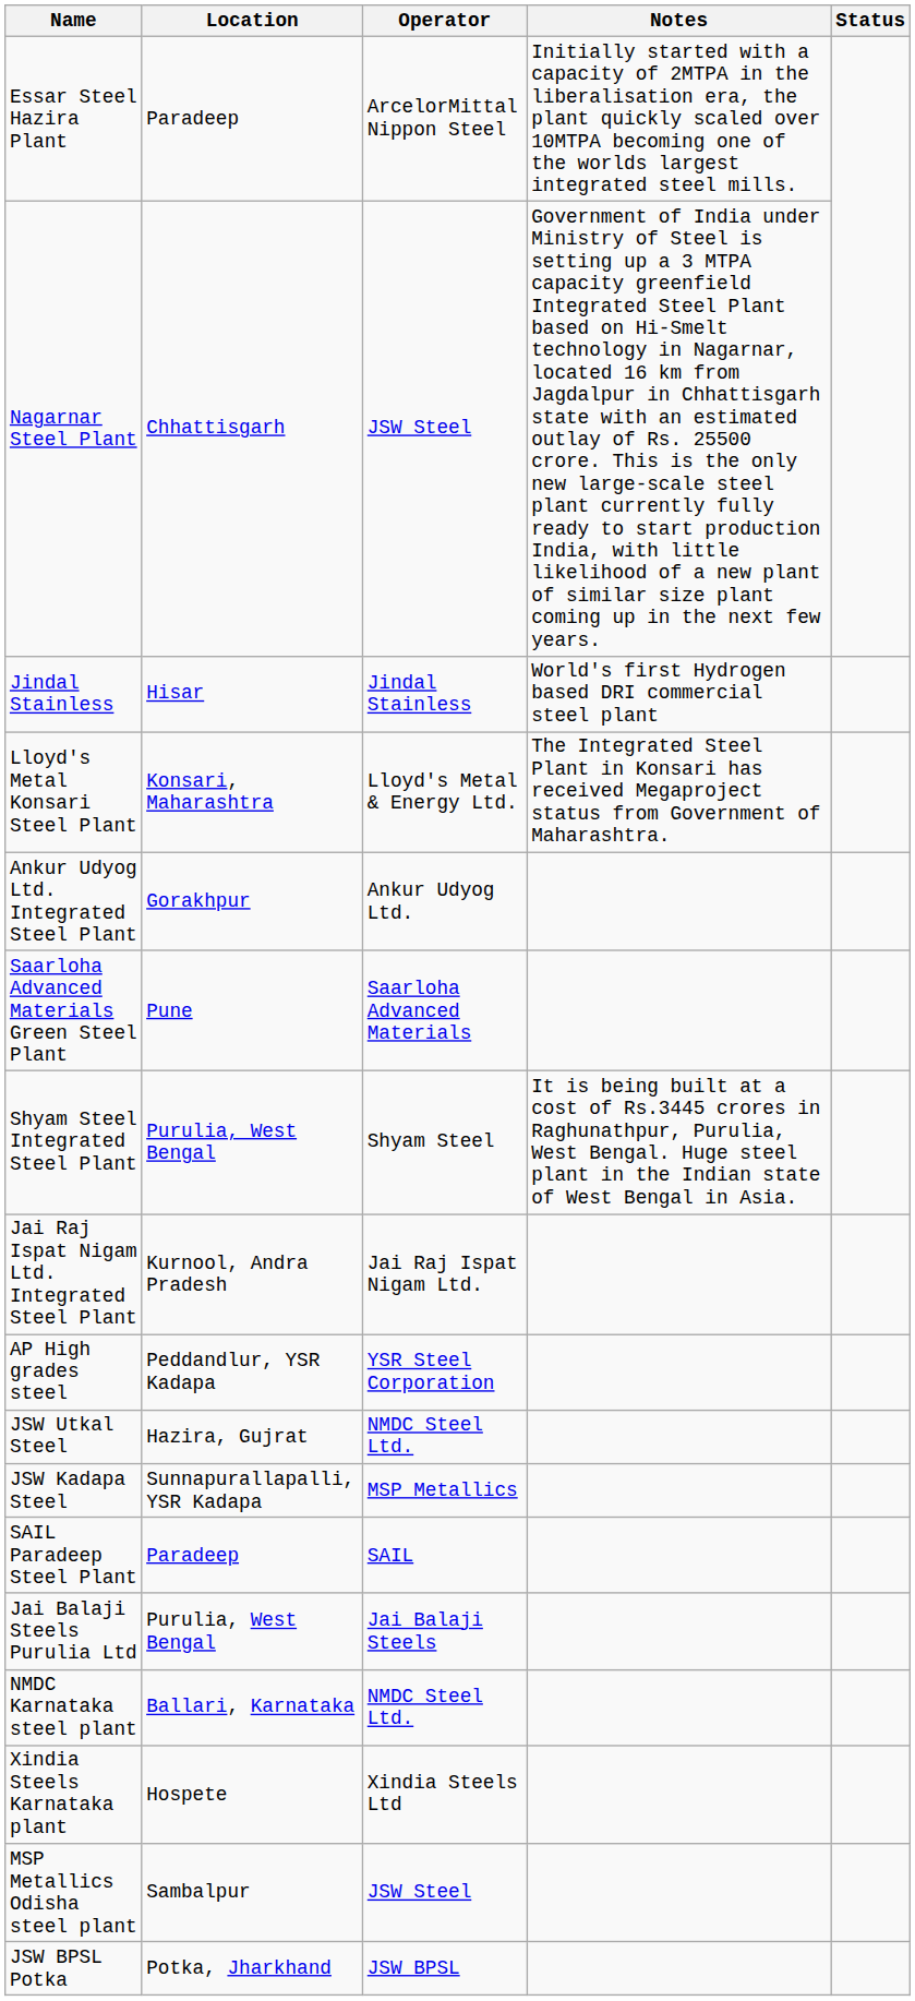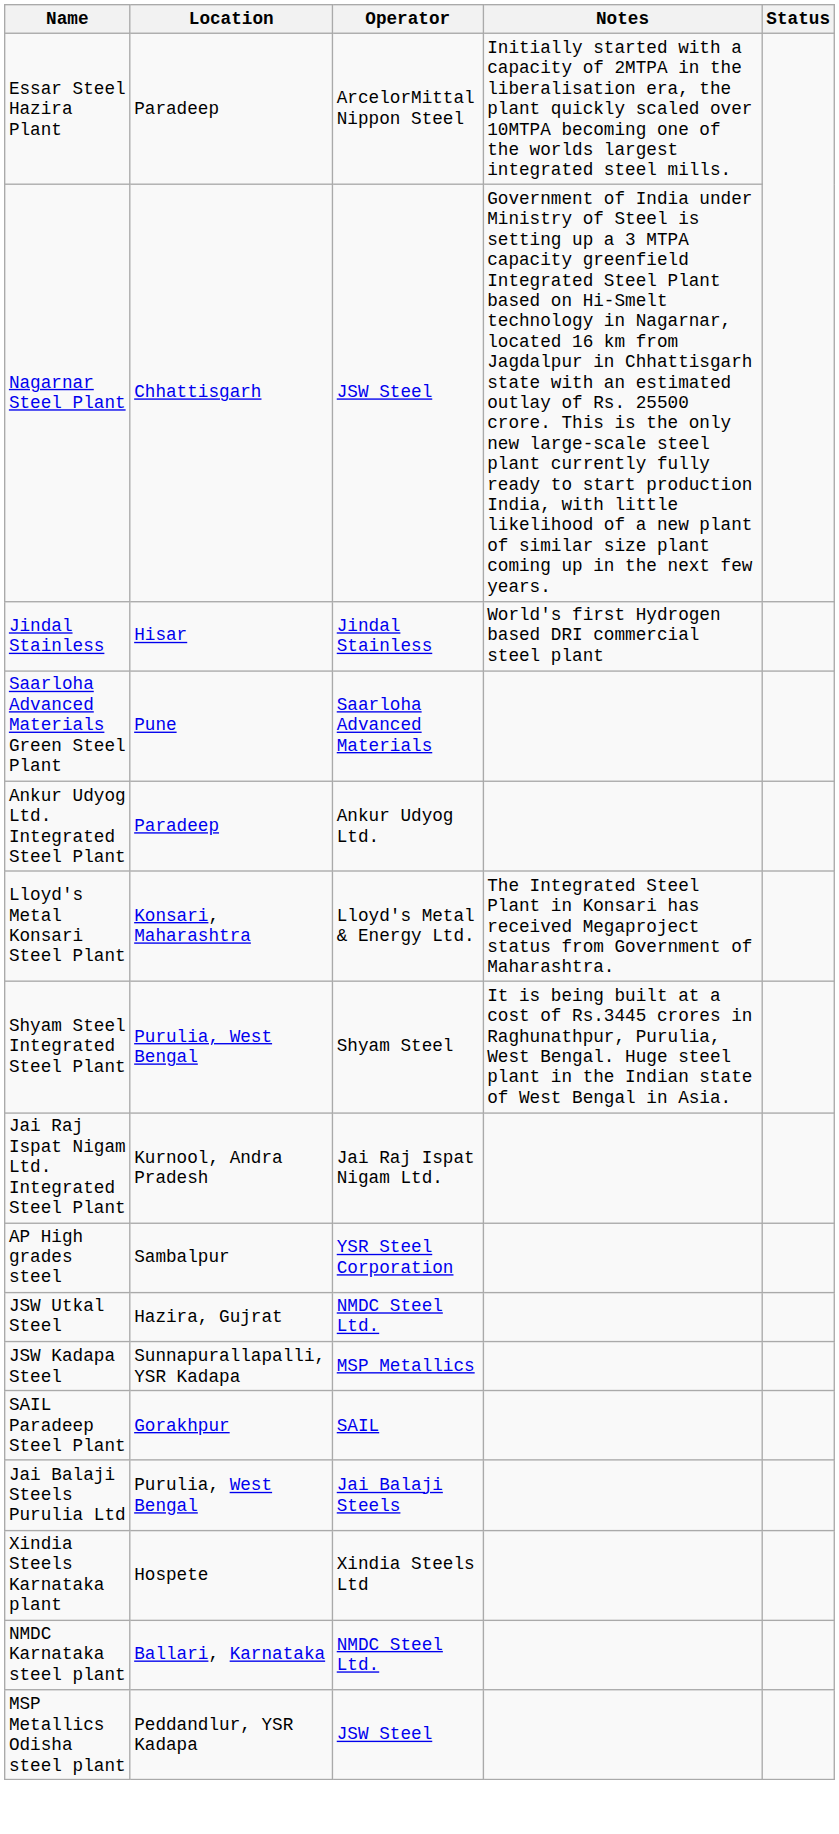rows swapped: Saarloha Advanced Materials Green Steel Plant <-> Lloyd's Metal Konsari Steel Plant
Ankur Udyog Ltd. Integrated Steel Plant | Location: Gorakhpur -> Paradeep
AP High grades steel | Location: Peddandlur, YSR Kadapa -> Sambalpur
SAIL Paradeep Steel Plant | Location: Paradeep -> Gorakhpur
rows swapped: NMDC Karnataka steel plant <-> Xindia Steels Karnataka plant
MSP Metallics Odisha steel plant | Location: Sambalpur -> Peddandlur, YSR Kadapa
- row: JSW BPSL Potka | Potka, Jharkhand | JSW BPSL
